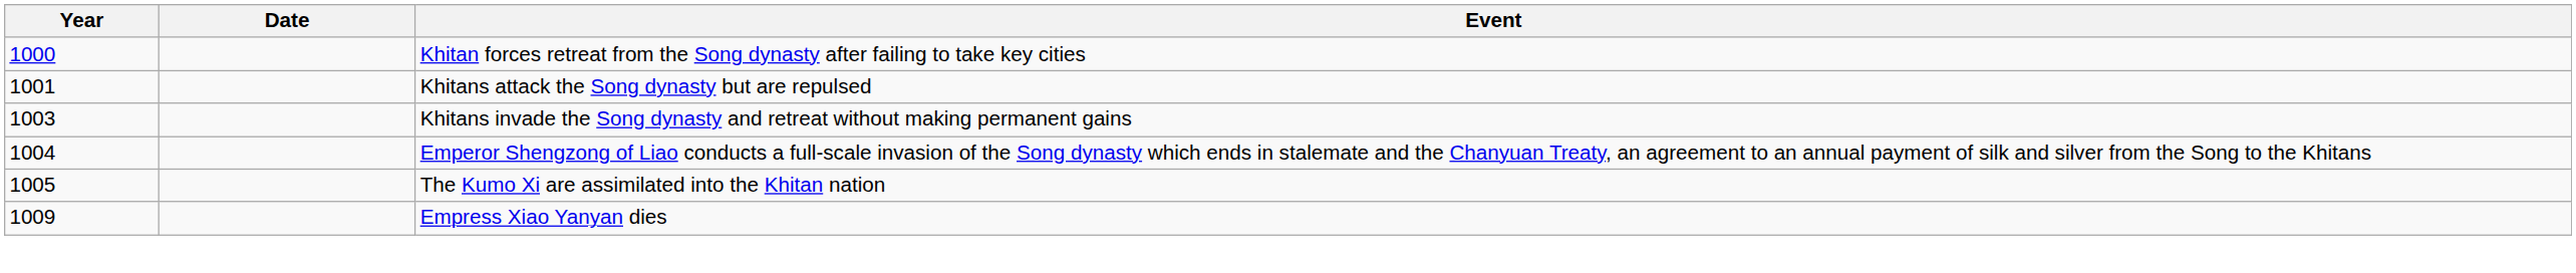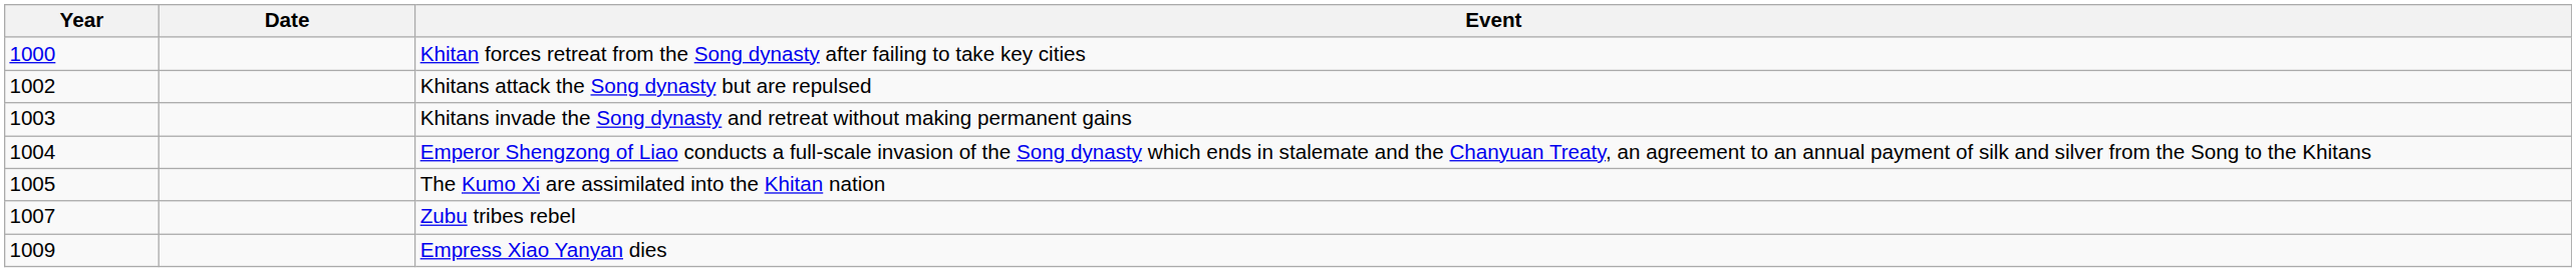Khitans attack the Song dynasty but are repulsed | Year: 1001 -> 1002
+ row: 1007 | Zubu tribes rebel
